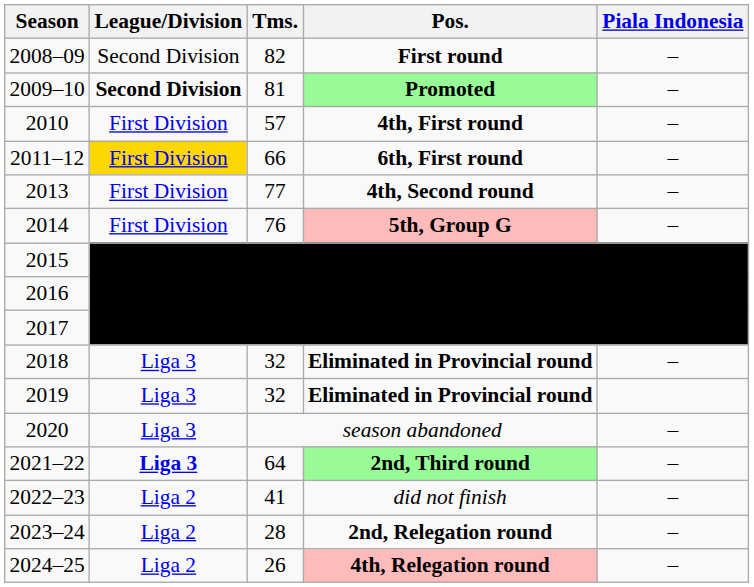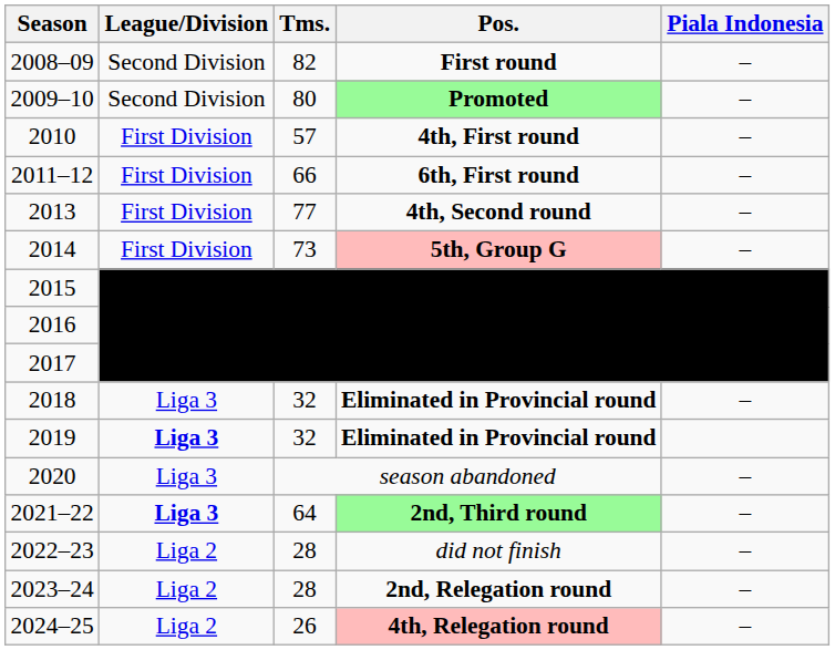2009–10 | League/Division: bold -> normal
2009–10 | Tms.: 81 -> 80
2011–12 | League/Division: gold background -> no background
2014 | Tms.: 76 -> 73
2019 | League/Division: normal -> bold
2022–23 | Tms.: 41 -> 28
